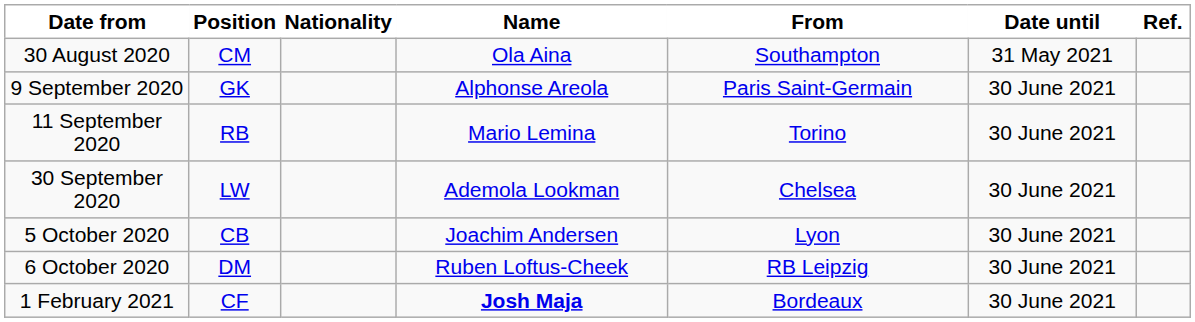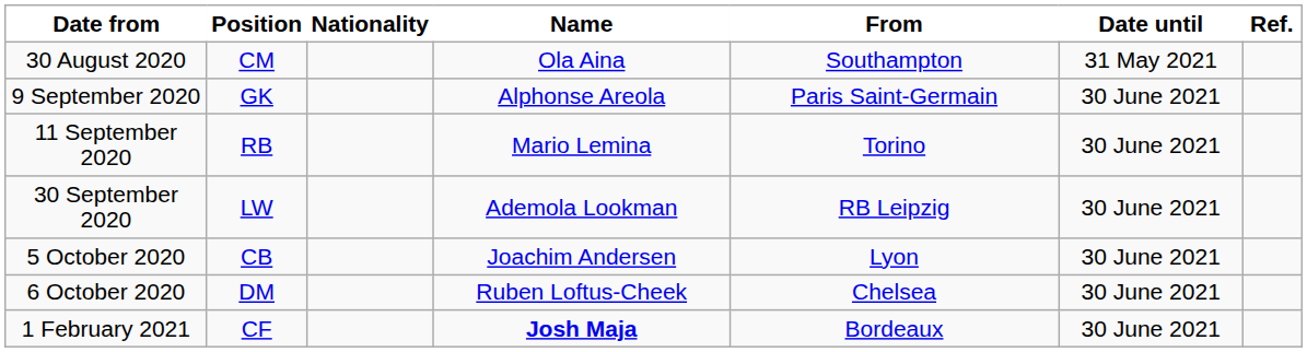30 September 2020 | From: Chelsea -> RB Leipzig
6 October 2020 | From: RB Leipzig -> Chelsea
